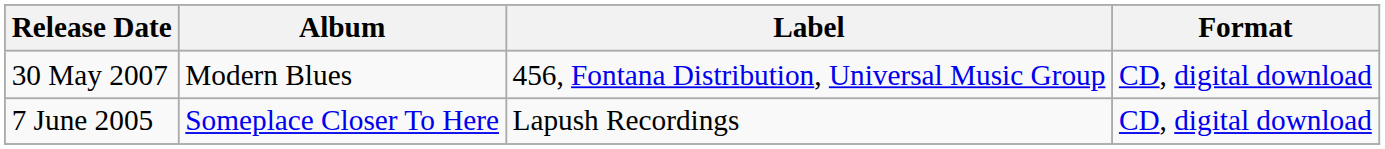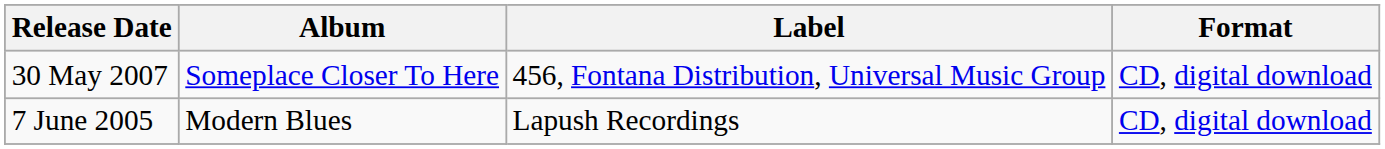30 May 2007 | Album: Modern Blues -> Someplace Closer To Here
7 June 2005 | Album: Someplace Closer To Here -> Modern Blues
